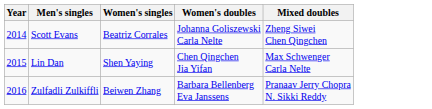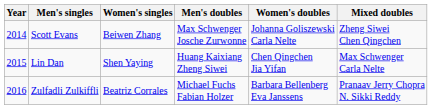+ column: Men's doubles | Max Schwenger Josche Zurwonne | Huang Kaixiang Zheng Siwei | Michael Fuchs Fabian Holzer
Scott Evans | Women's singles: Beatriz Corrales -> Beiwen Zhang
Zulfadli Zulkiffli | Women's singles: Beiwen Zhang -> Beatriz Corrales
